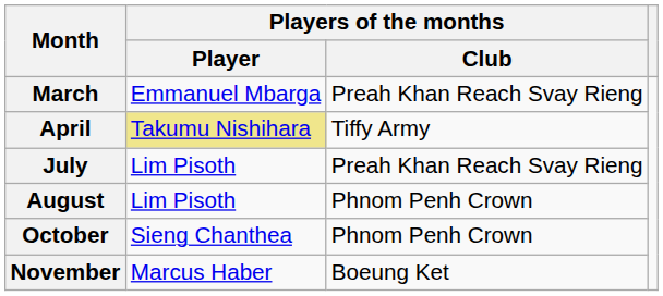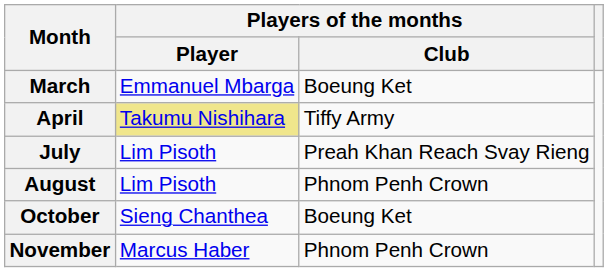March | Players of the months / Club: Preah Khan Reach Svay Rieng -> Boeung Ket
October | Players of the months / Club: Phnom Penh Crown -> Boeung Ket
November | Players of the months / Club: Boeung Ket -> Phnom Penh Crown
